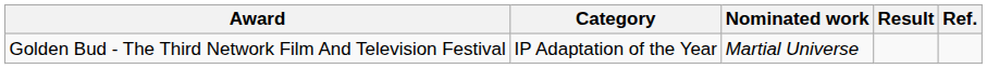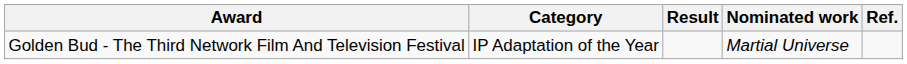columns swapped: Nominated work <-> Result
